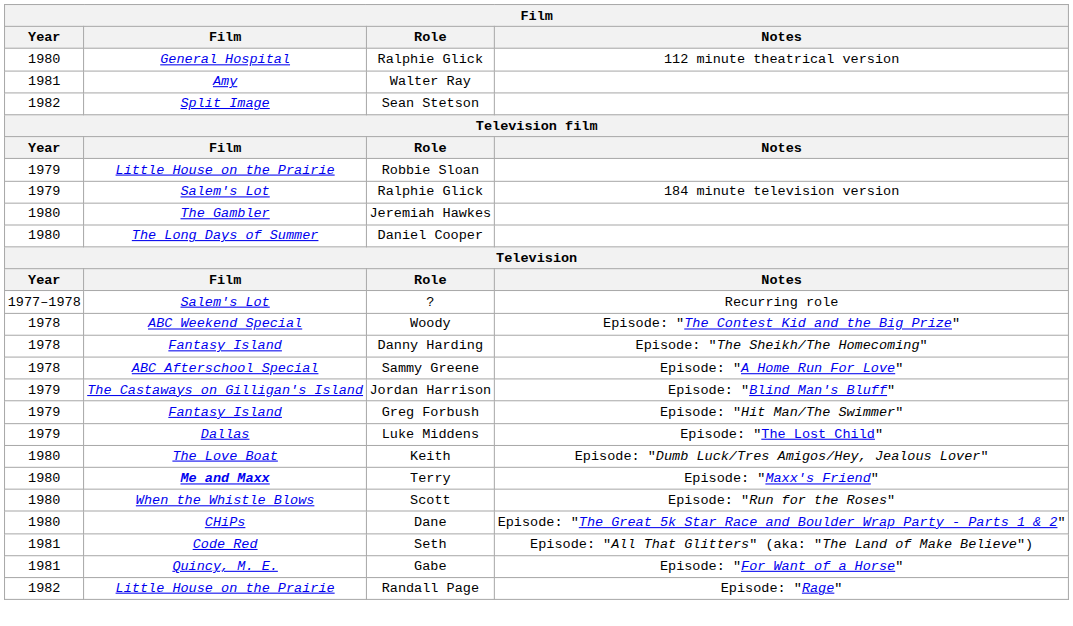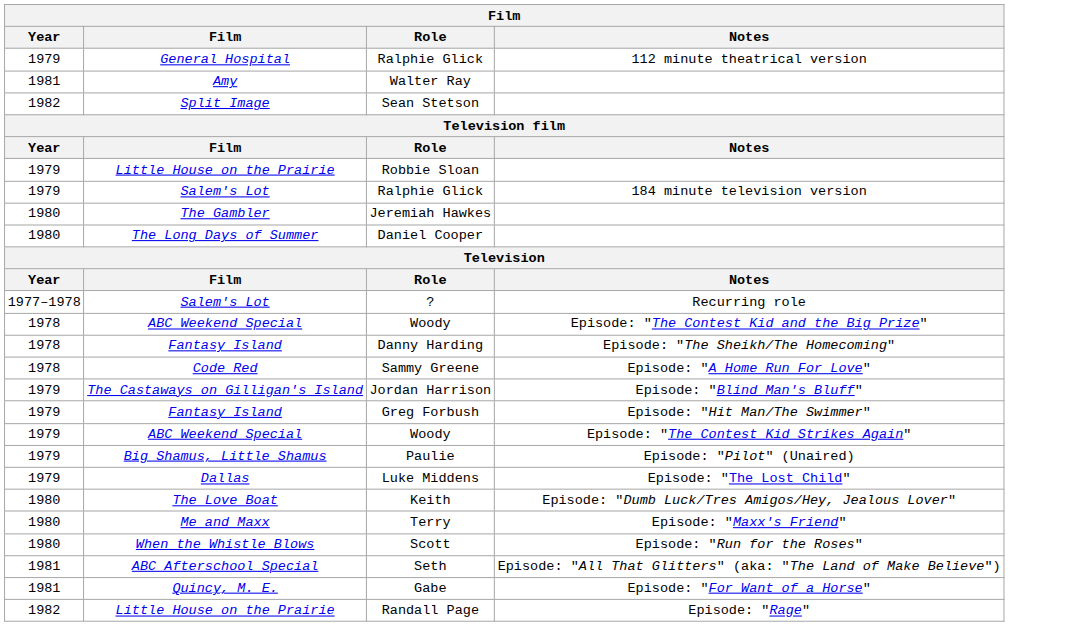Ralphie Glick / 112 minute theatrical version | Year: 1980 -> 1979
Sammy Greene | Film: ABC Afterschool Special -> Code Red
+ row: 1979 | ABC Weekend Special | Woody | Episode: "The Contest Kid Strikes Again"
+ row: 1979 | Big Shamus, Little Shamus | Paulie | Episode: "Pilot" (Unaired)
Terry | Film: bold -> normal
- row: 1980 | CHiPs | Dane | Episode: "The Great 5k Star Race and Boulder Wrap Party - Parts 1 & 2"
Seth | Film: Code Red -> ABC Afterschool Special
